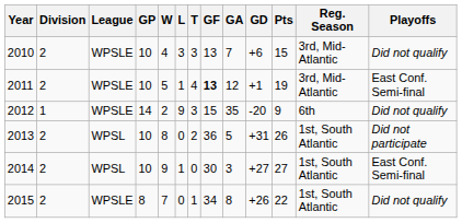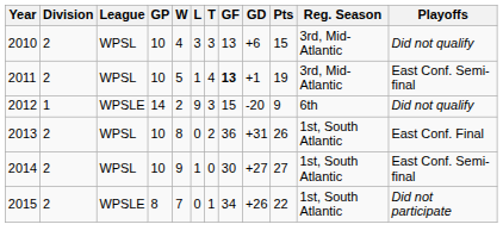- column: GA | 7 | 12 | 35 | 5 | 3 | 8
2010 | League: WPSLE -> WPSL
2011 | League: WPSLE -> WPSL
2013 | Playoffs: Did not participate -> East Conf. Final
2015 | Playoffs: Did not qualify -> Did not participate
